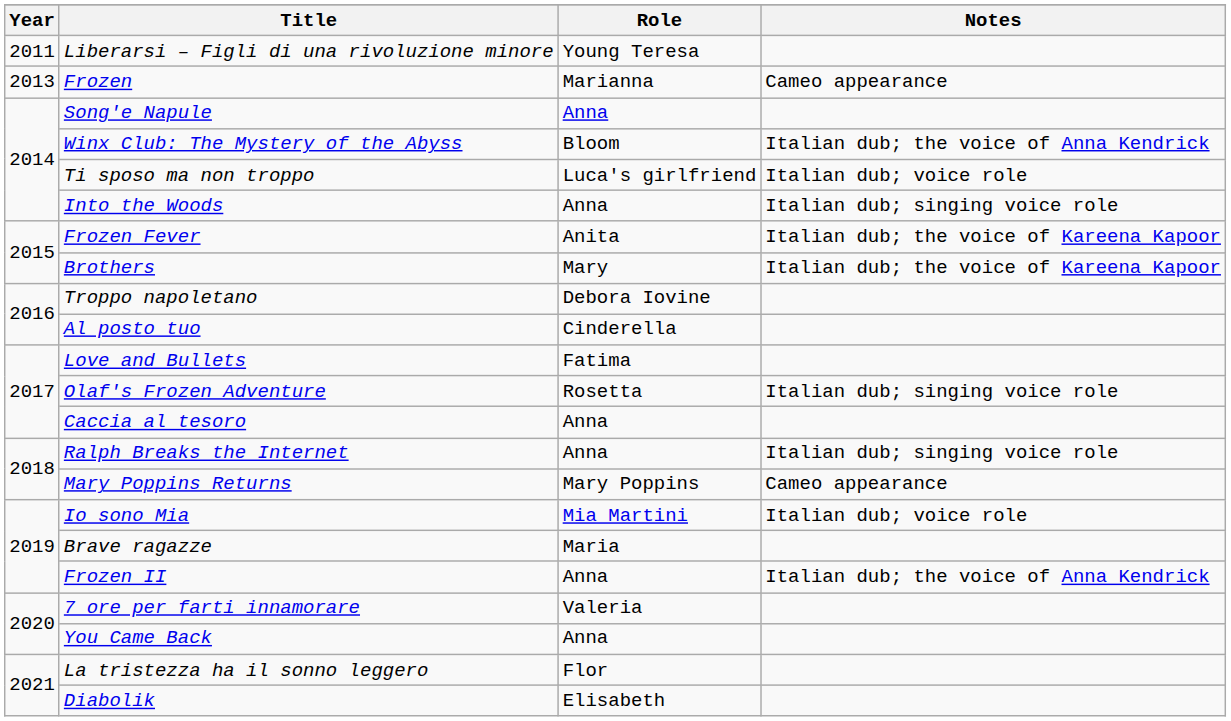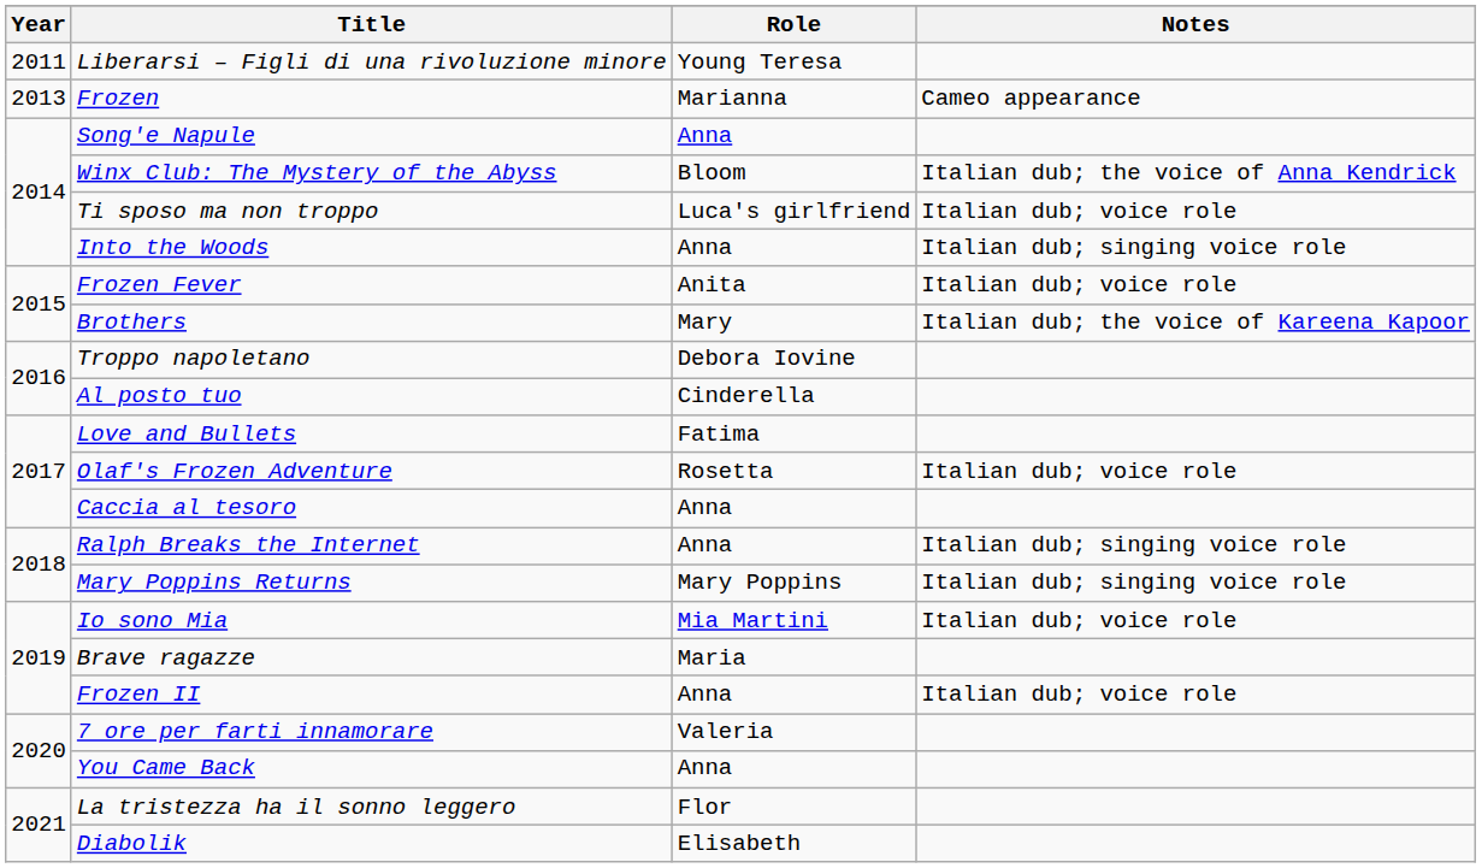Frozen Fever | Notes: Italian dub; the voice of Kareena Kapoor -> Italian dub; voice role
Olaf's Frozen Adventure | Notes: Italian dub; singing voice role -> Italian dub; voice role
Mary Poppins Returns | Notes: Cameo appearance -> Italian dub; singing voice role
Frozen II | Notes: Italian dub; the voice of Anna Kendrick -> Italian dub; voice role
